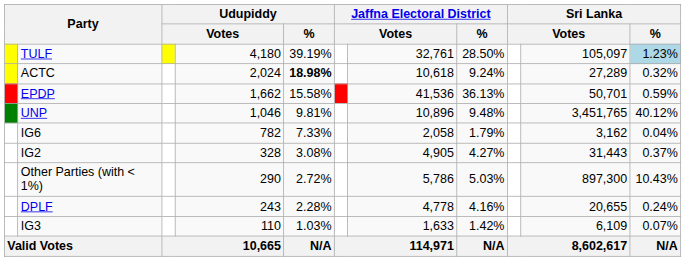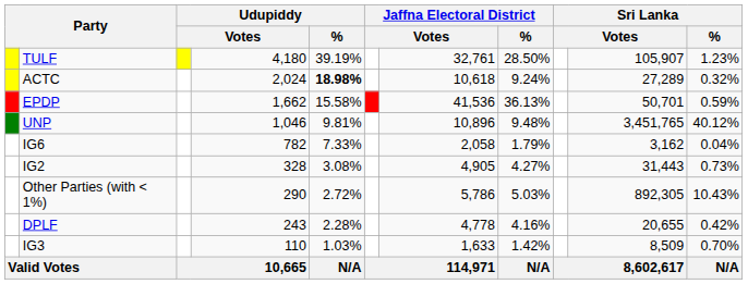TULF | column 10: 105,097 -> 105,907
TULF | Sri Lanka / %: lightblue background -> no background
IG2 | Sri Lanka / %: 0.37% -> 0.73%
Other Parties (with < 1%) | column 10: 897,300 -> 892,305
DPLF | Sri Lanka / %: 0.24% -> 0.42%
IG3 | column 10: 6,109 -> 8,509
IG3 | Sri Lanka / %: 0.07% -> 0.70%
